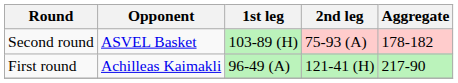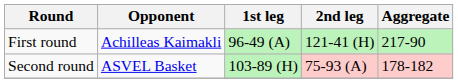rows swapped: First round <-> Second round
